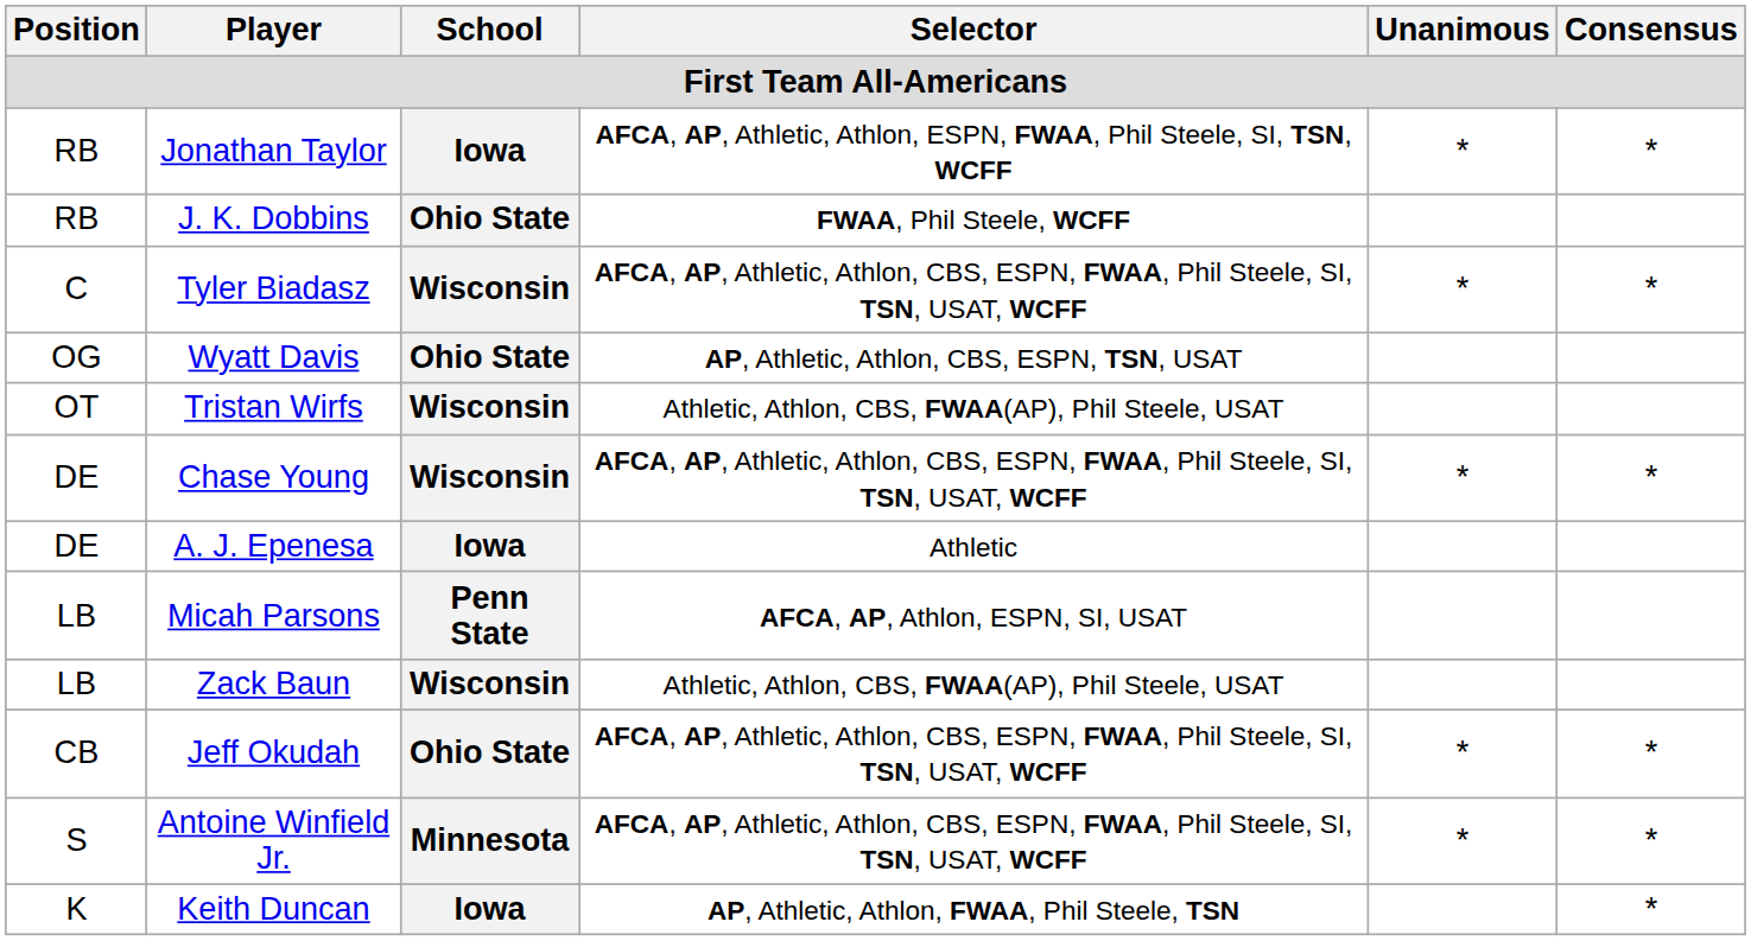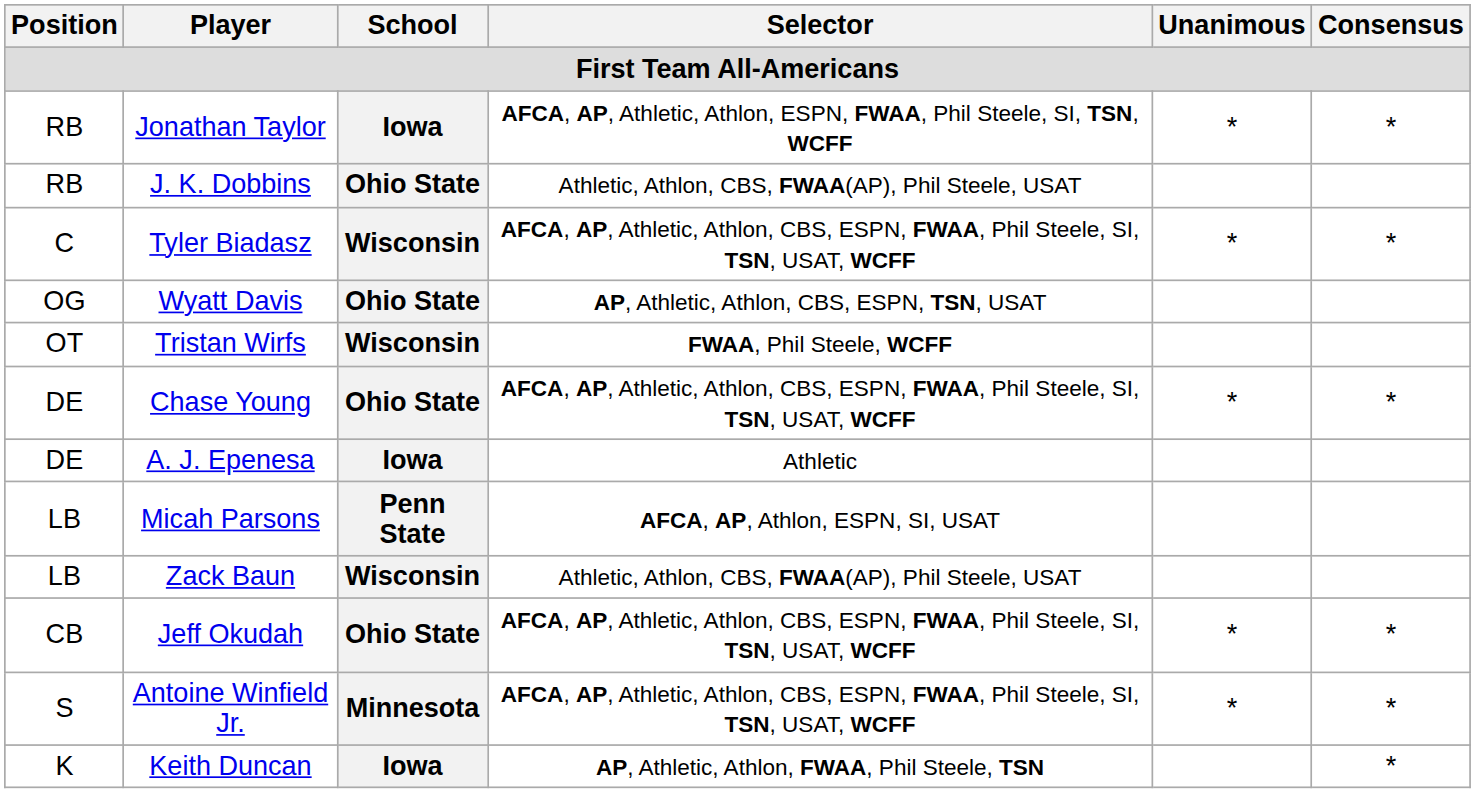J. K. Dobbins | Selector: FWAA, Phil Steele, WCFF -> Athletic, Athlon, CBS, FWAA(AP), Phil Steele, USAT
Tristan Wirfs | Selector: Athletic, Athlon, CBS, FWAA(AP), Phil Steele, USAT -> FWAA, Phil Steele, WCFF
Chase Young | School: Wisconsin -> Ohio State
